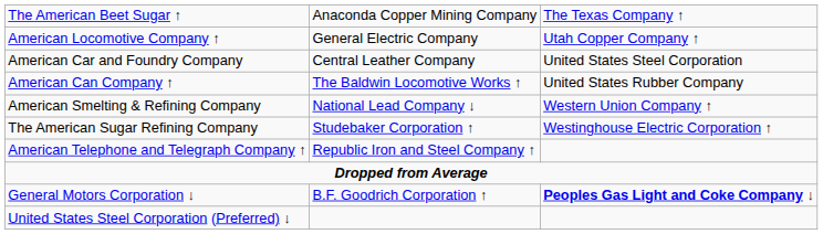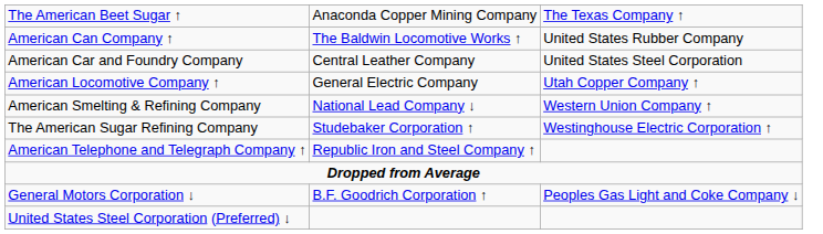rows swapped: American Can Company ↑ <-> American Locomotive Company ↑
General Motors Corporation ↓ | column 3: bold -> normal
